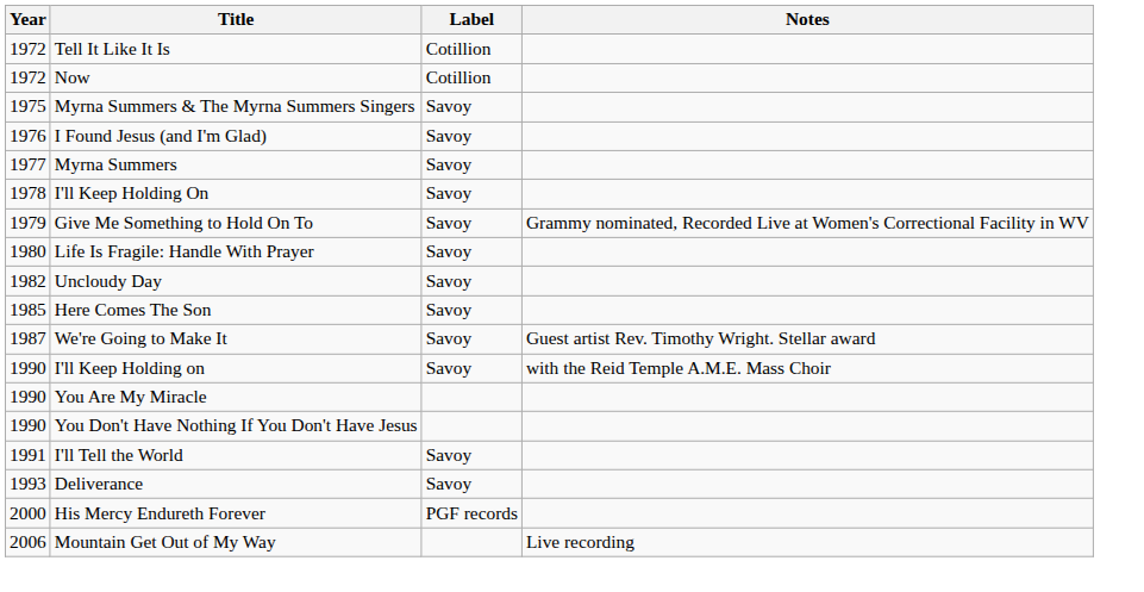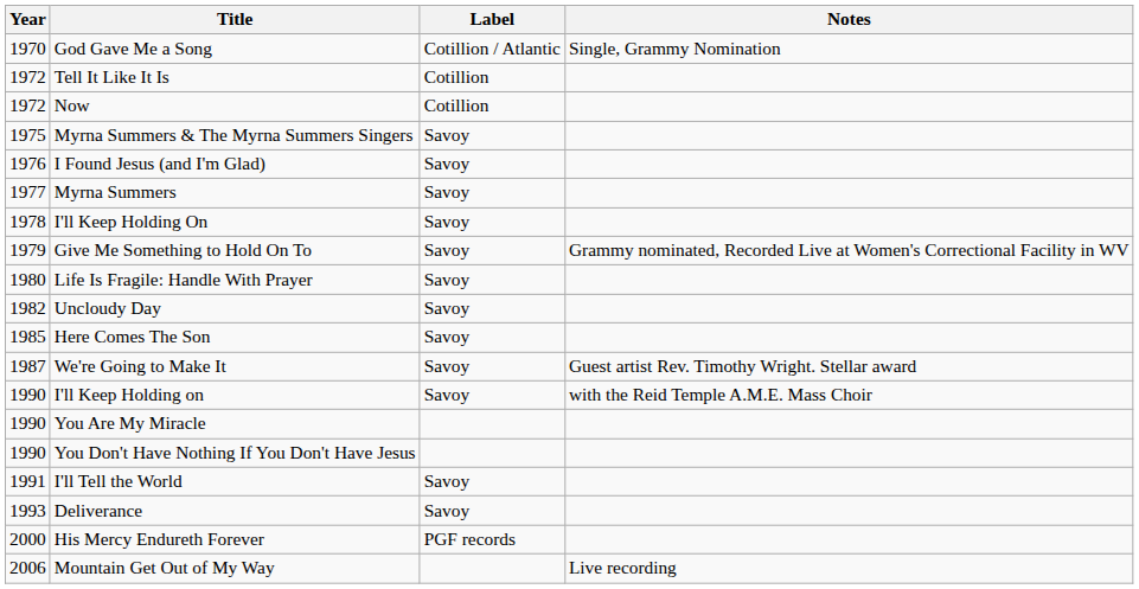+ row: 1970 | God Gave Me a Song | Cotillion / Atlantic | Single, Grammy Nomination
